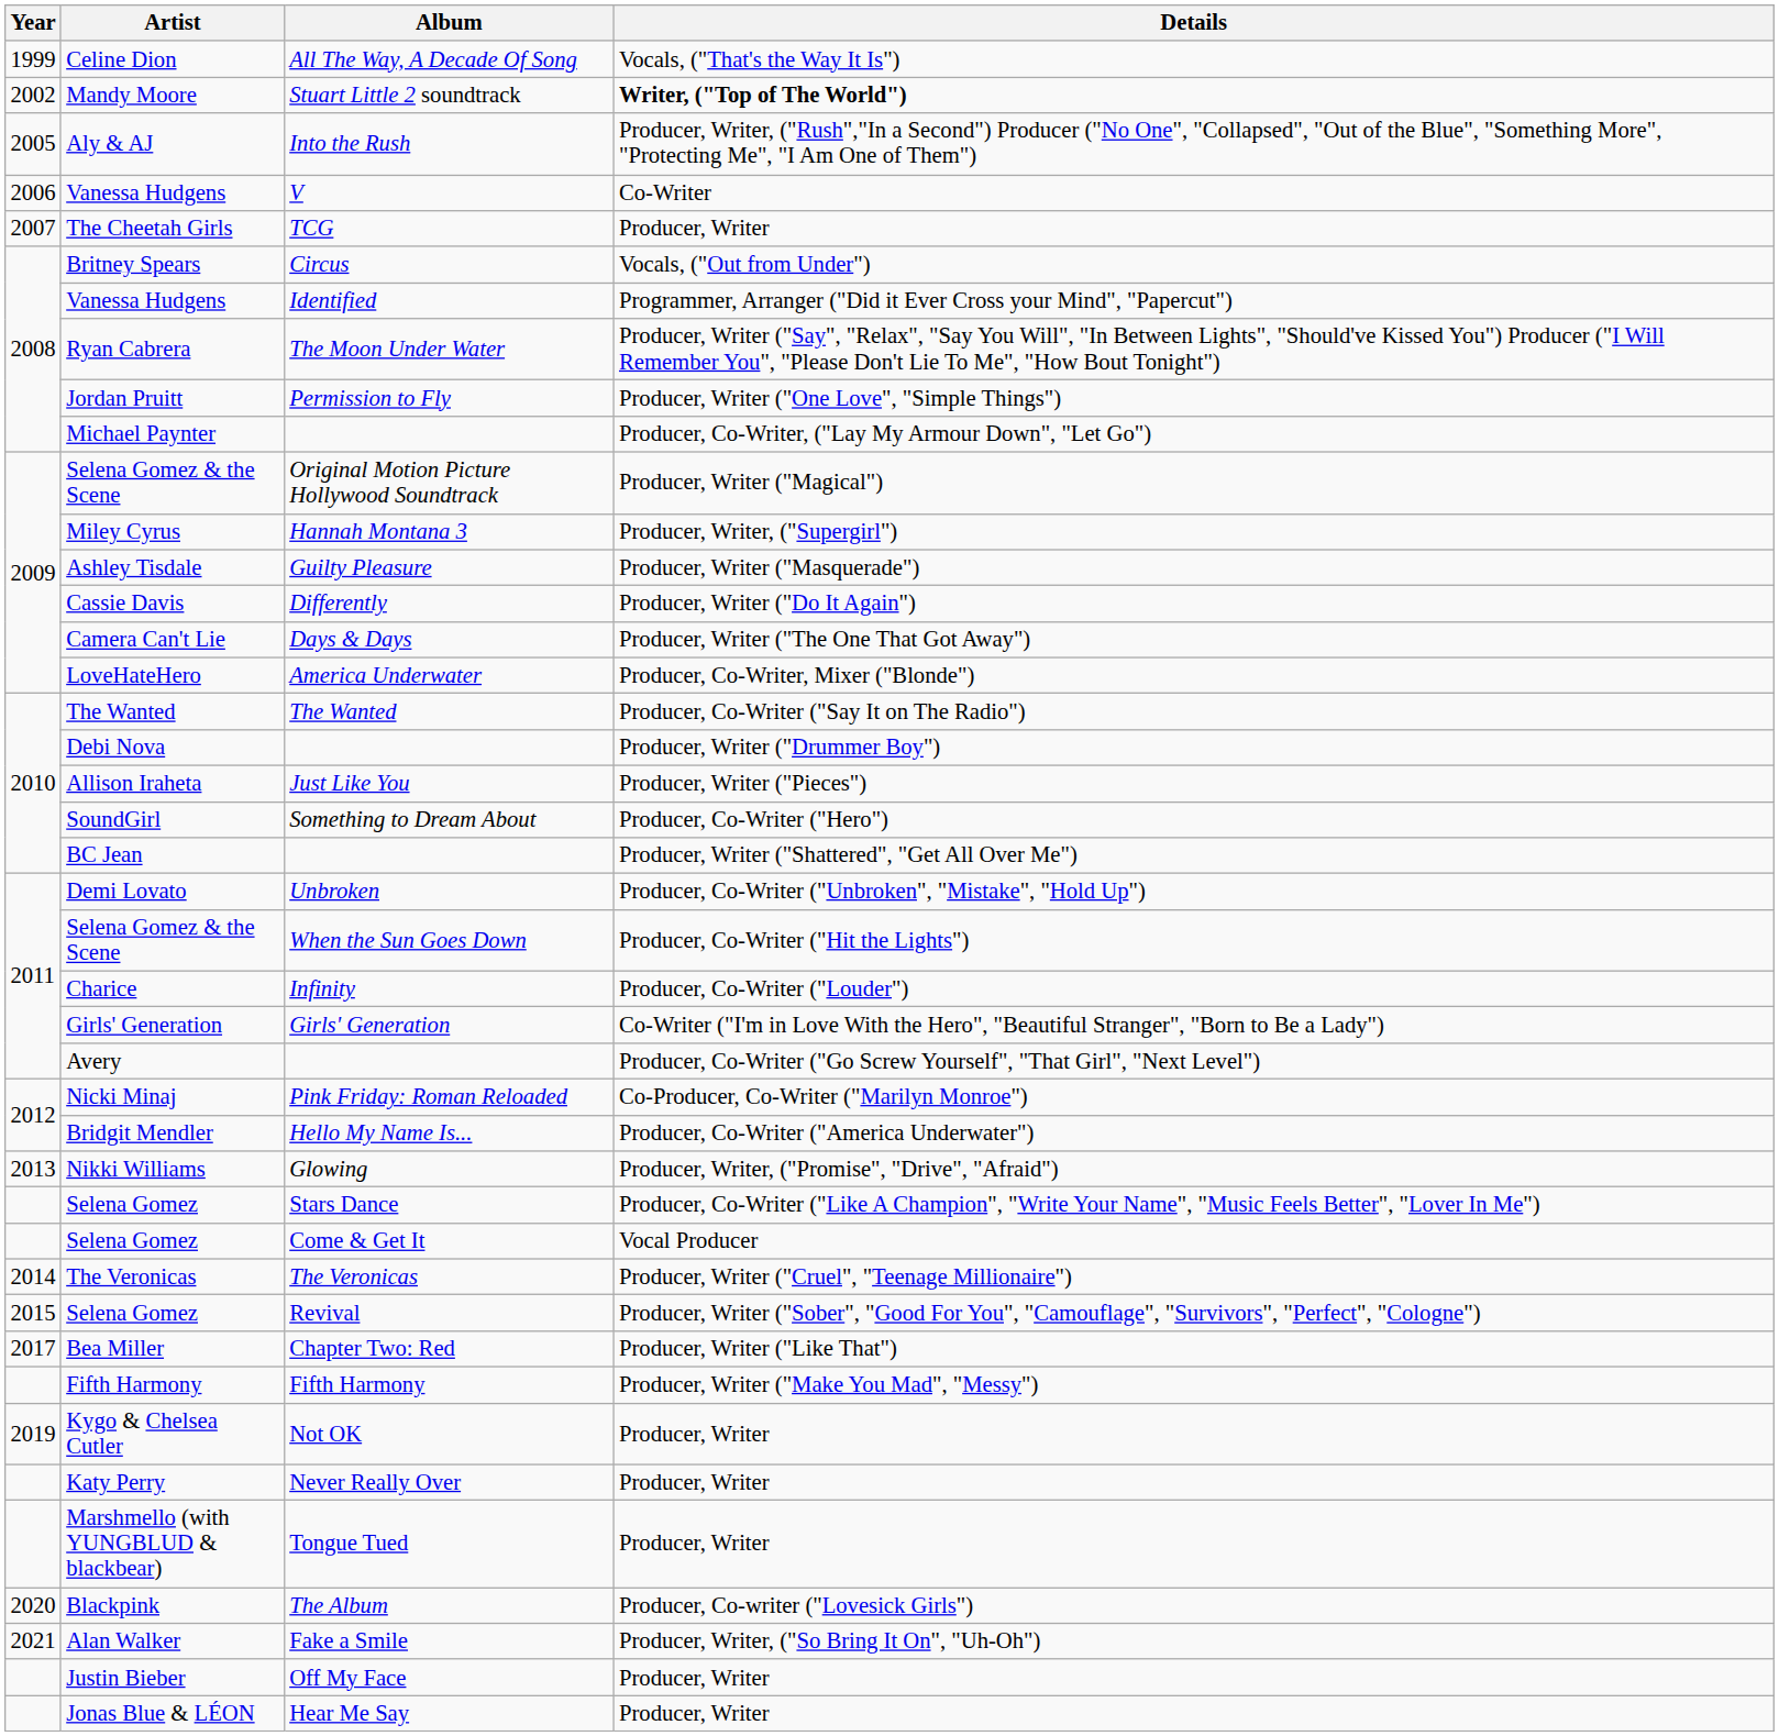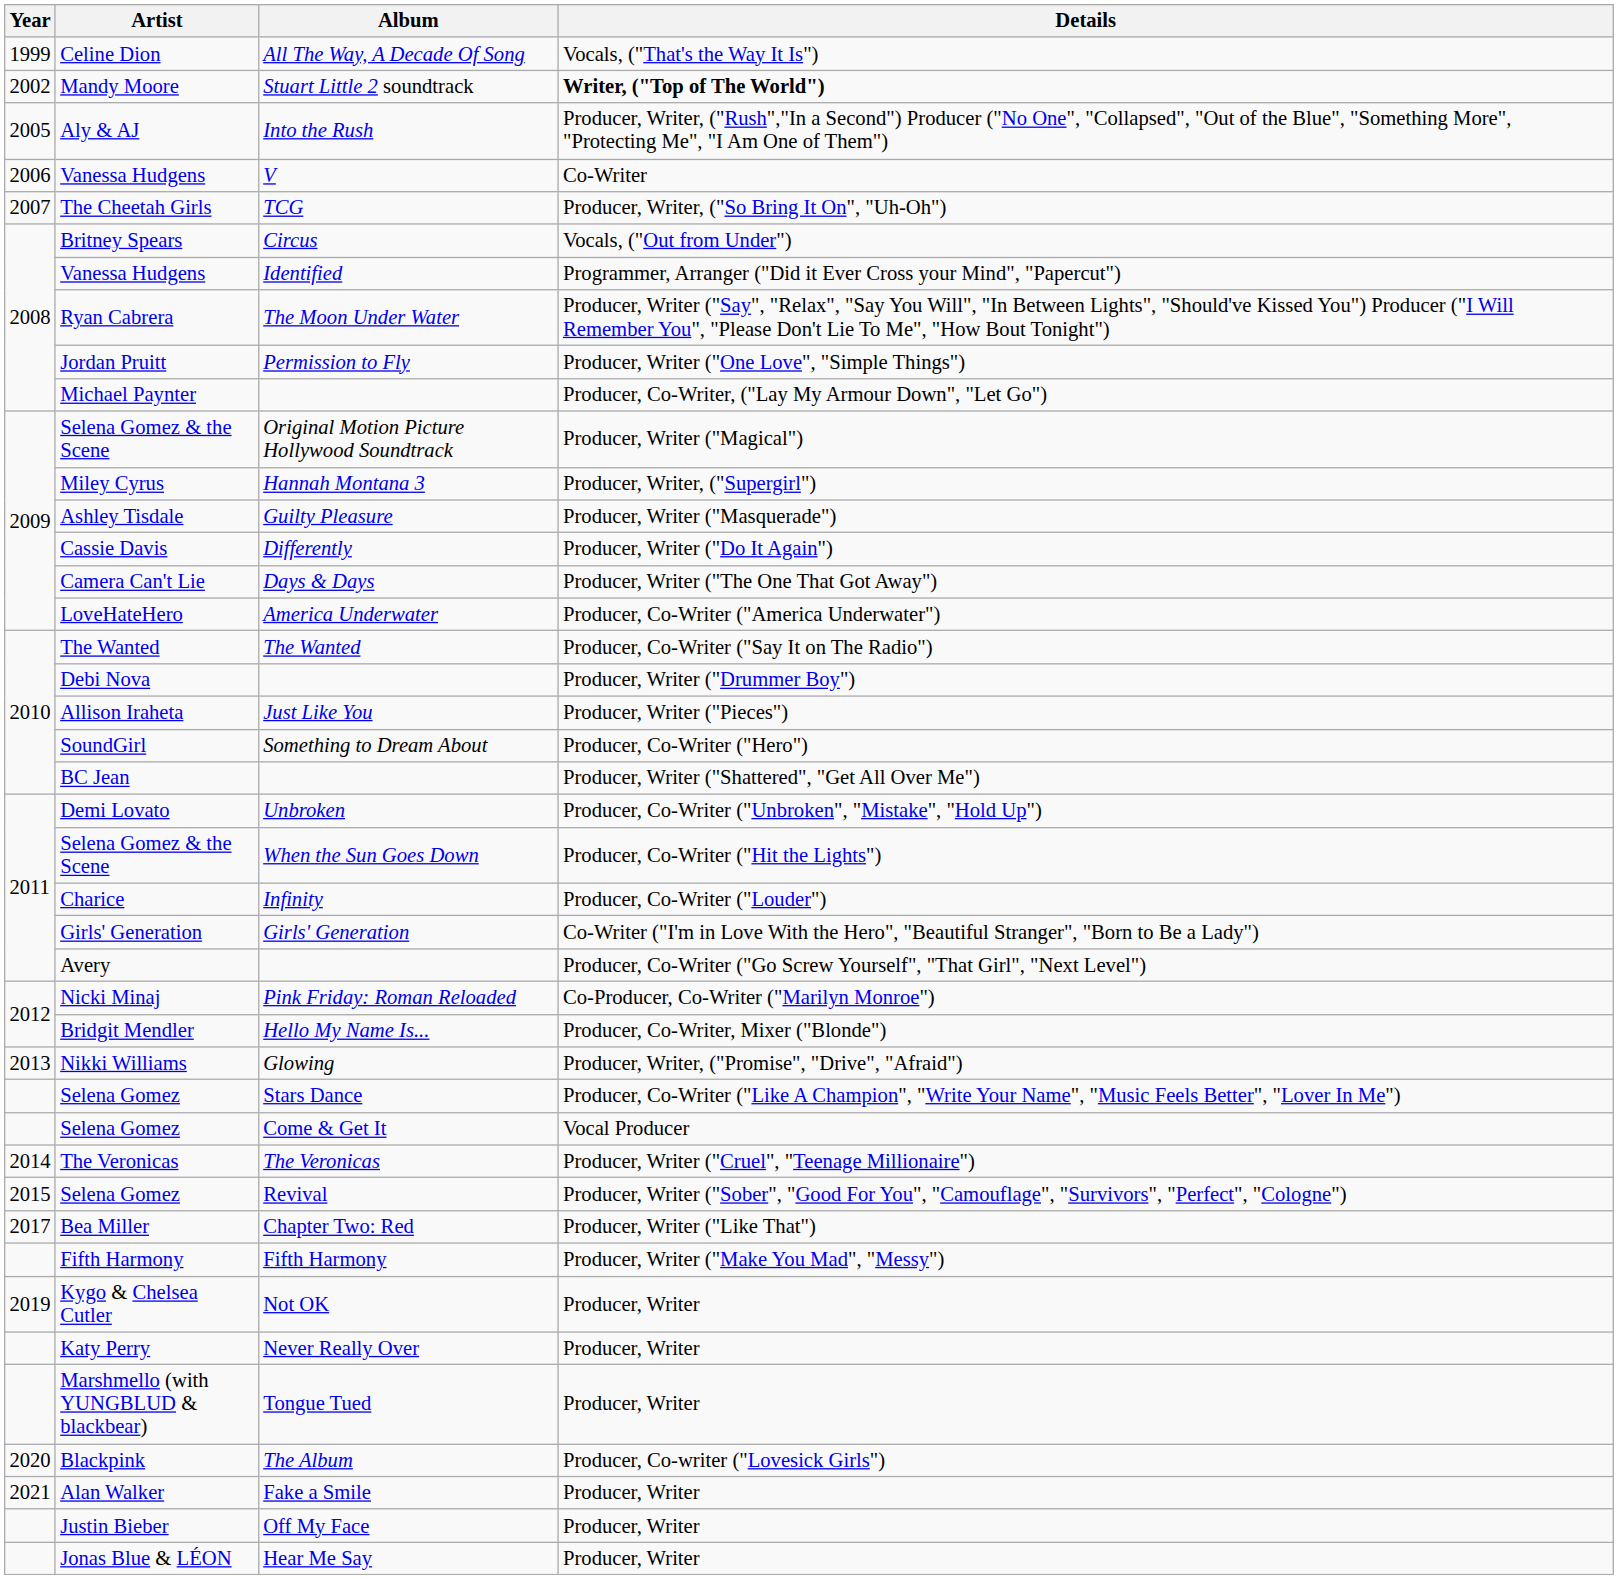TCG | Details: Producer, Writer -> Producer, Writer, ("So Bring It On", "Uh-Oh")
America Underwater | Details: Producer, Co-Writer, Mixer ("Blonde") -> Producer, Co-Writer ("America Underwater")
Hello My Name Is... | Details: Producer, Co-Writer ("America Underwater") -> Producer, Co-Writer, Mixer ("Blonde")
Fake a Smile | Details: Producer, Writer, ("So Bring It On", "Uh-Oh") -> Producer, Writer
